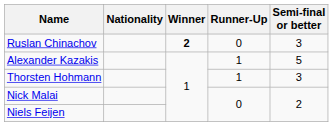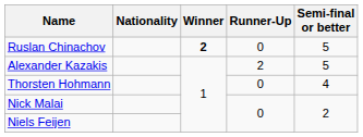Ruslan Chinachov | Semi-final or better: 3 -> 5
Alexander Kazakis | Runner-Up: 1 -> 2
Thorsten Hohmann | Runner-Up: 1 -> 0
Thorsten Hohmann | Semi-final or better: 3 -> 4
